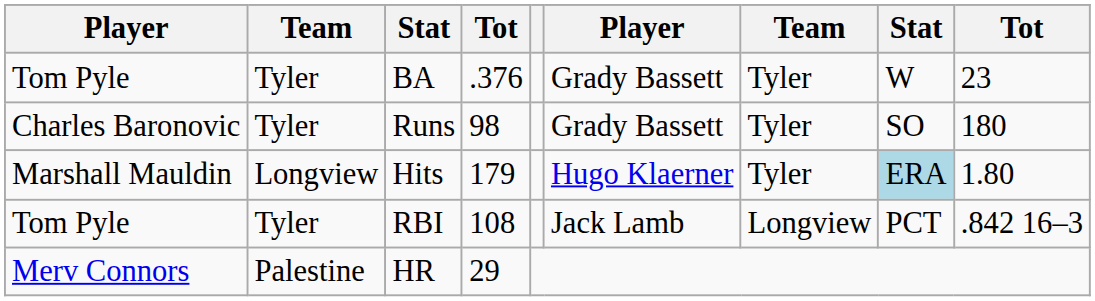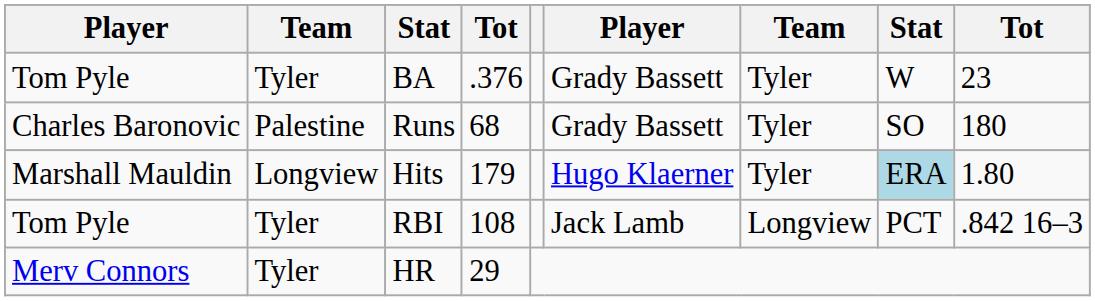Runs | column 2: Tyler -> Palestine
Runs | column 4: 98 -> 68
HR | column 2: Palestine -> Tyler
